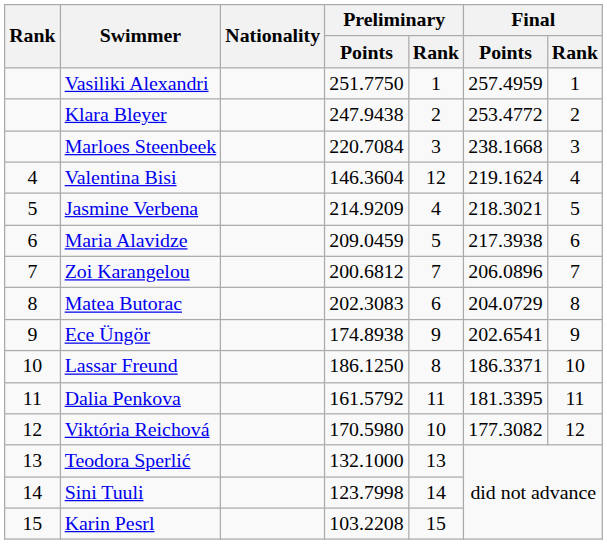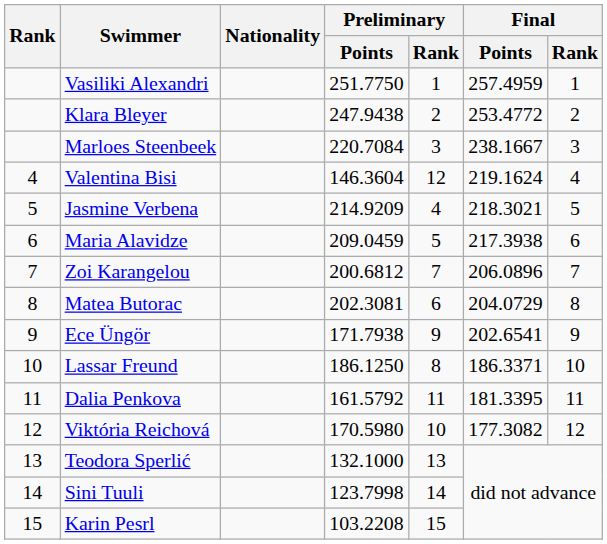Marloes Steenbeek | Final / Points: 238.1668 -> 238.1667
Matea Butorac | Preliminary / Points: 202.3083 -> 202.3081
Ece Üngör | Preliminary / Points: 174.8938 -> 171.7938
